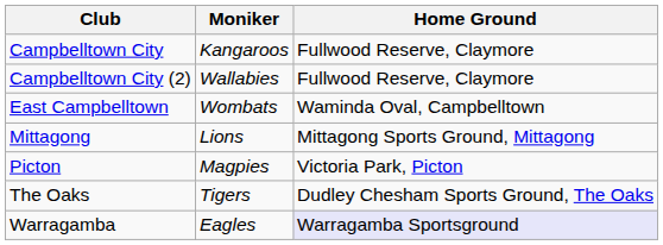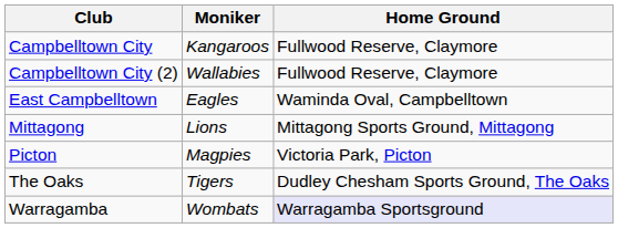East Campbelltown | Moniker: Wombats -> Eagles
Warragamba | Moniker: Eagles -> Wombats
